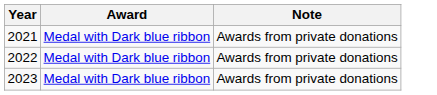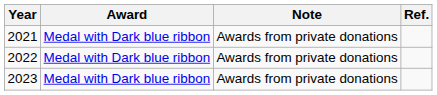+ column: Ref.
